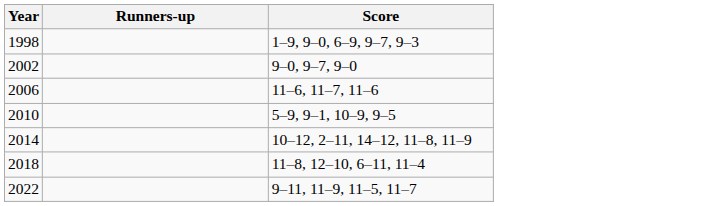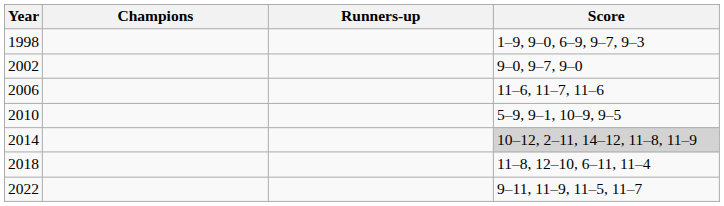+ column: Champions
2014 | Score: no background -> lightgrey background
